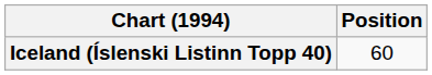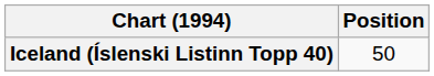Iceland (Íslenski Listinn Topp 40) | Position: 60 -> 50
